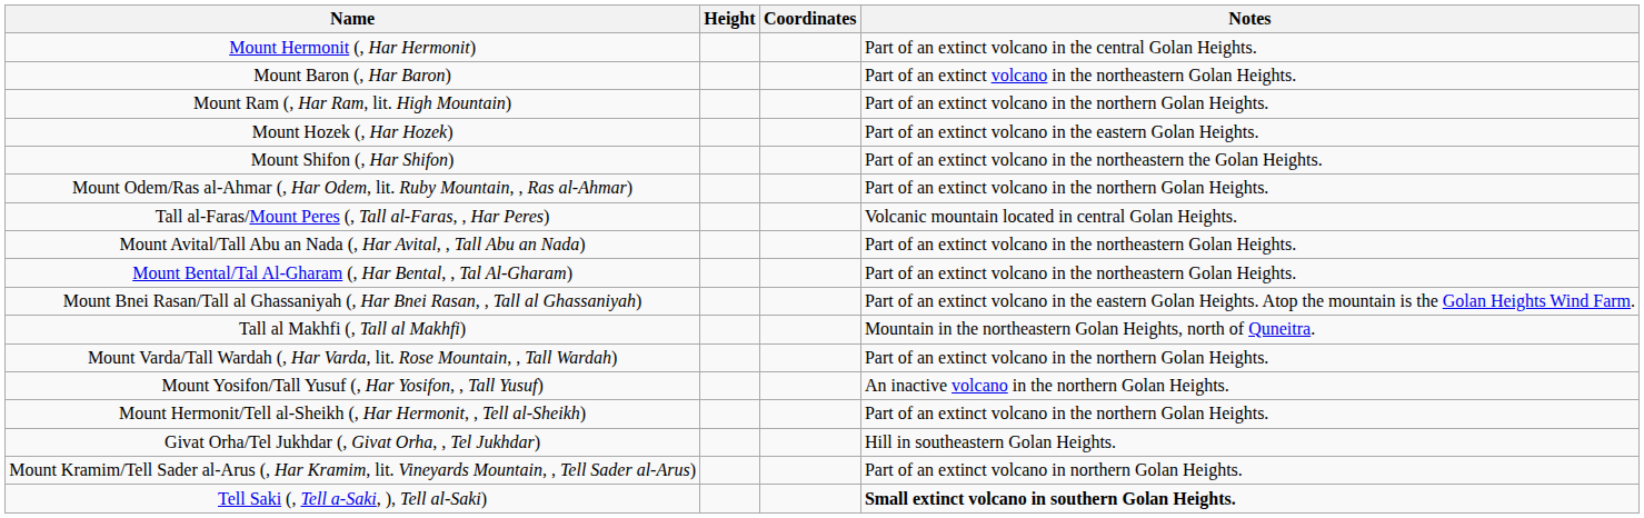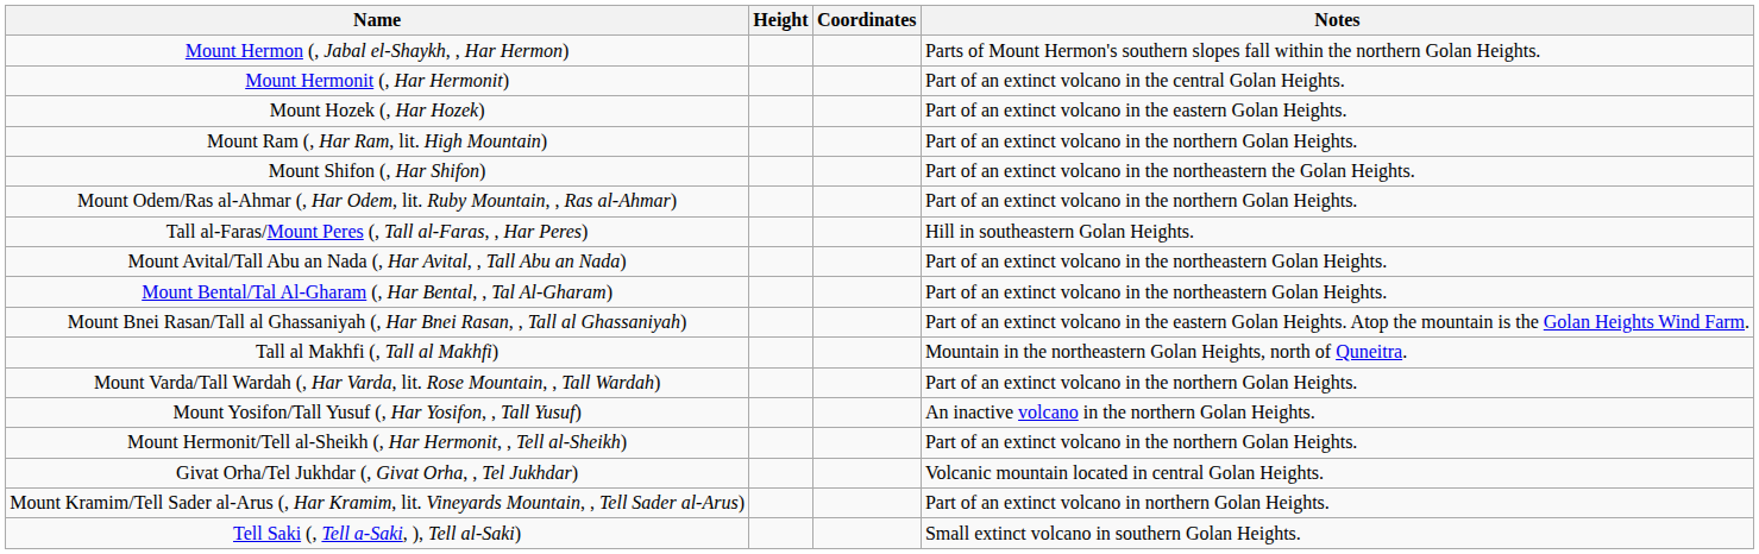+ row: Mount Hermon (, Jabal el-Shaykh, , Har Hermon) | Parts of Mount Hermon's southern slopes fall within the northern Golan Heights.
- row: Mount Baron (, Har Baron) | Part of an extinct volcano in the northeastern Golan Heights.
rows swapped: Mount Hozek (, Har Hozek) <-> Mount Ram (, Har Ram, lit. High Mountain)
Tall al-Faras/Mount Peres (, Tall al-Faras, , Har Peres) | Notes: Volcanic mountain located in central Golan Heights. -> Hill in southeastern Golan Heights.
Givat Orha/Tel Jukhdar (, Givat Orha, , Tel Jukhdar) | Notes: Hill in southeastern Golan Heights. -> Volcanic mountain located in central Golan Heights.
Tell Saki (, Tell a-Saki, ), Tell al-Saki) | Notes: bold -> normal
